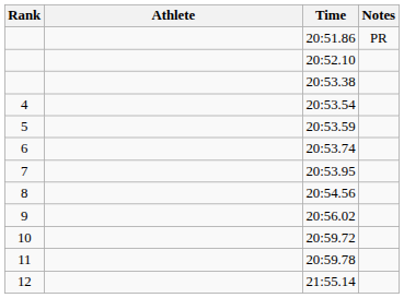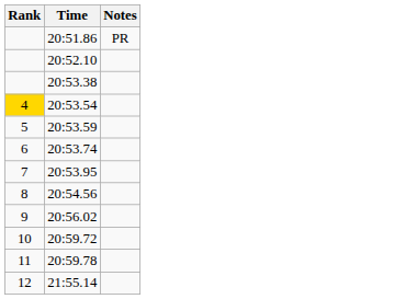- column: Athlete
20:53.54 | Rank: no background -> gold background
